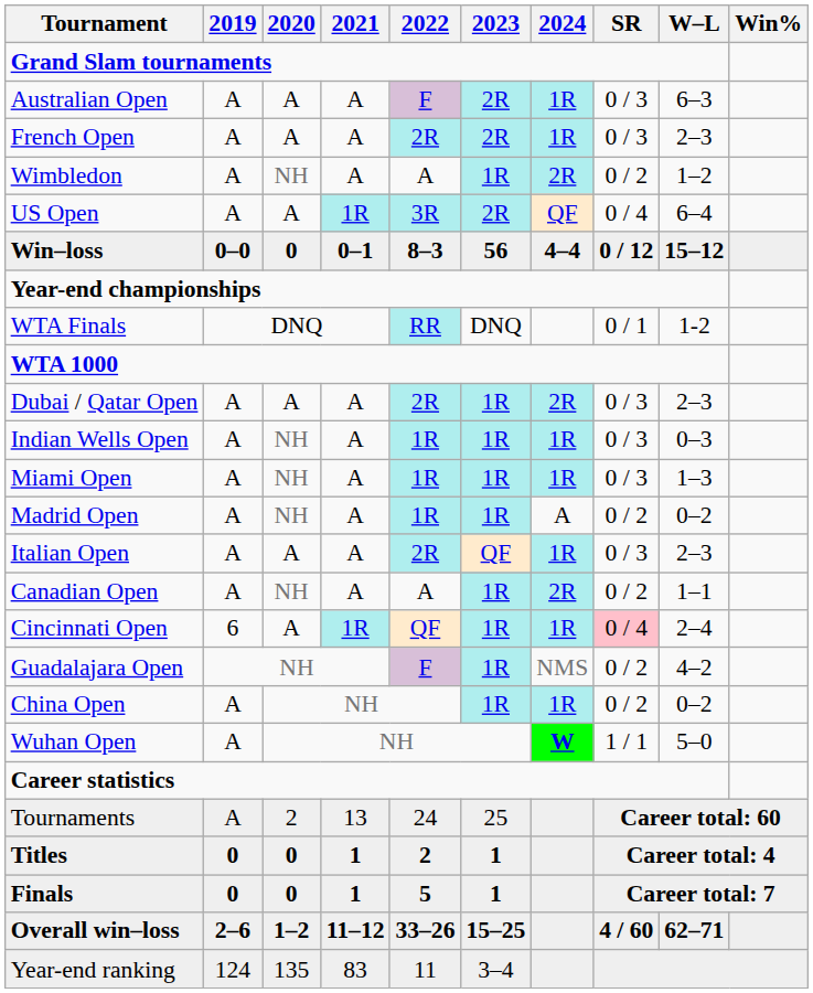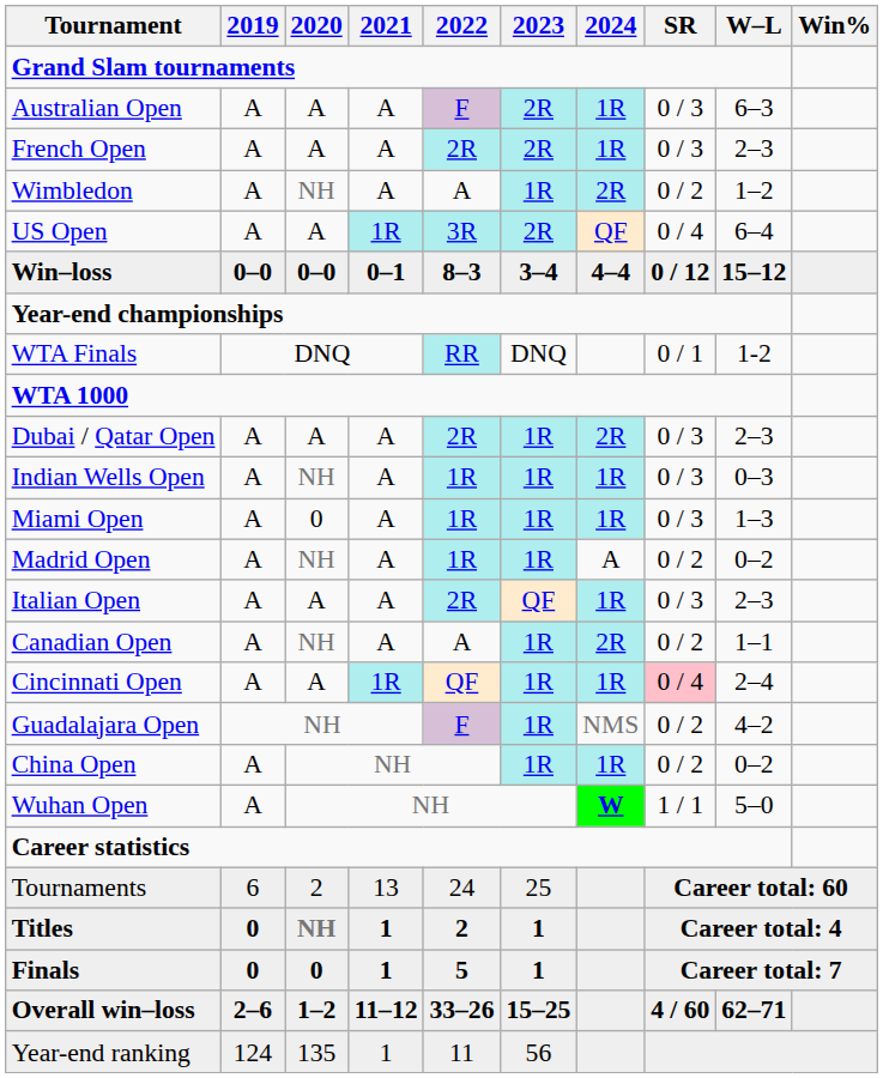Win–loss | 2020: 0 -> 0–0
Win–loss | 2023: 56 -> 3–4
Miami Open | 2020: NH -> 0
Cincinnati Open | 2019: 6 -> A
Tournaments | 2019: A -> 6
Titles | 2020: 0 -> NH
Year-end ranking | 2021: 83 -> 1
Year-end ranking | 2023: 3–4 -> 56
